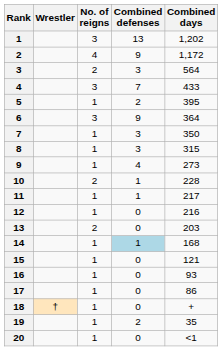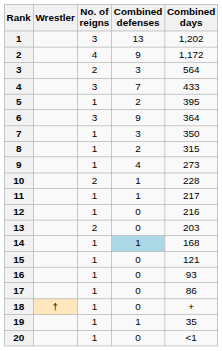8 | Combined defenses: 3 -> 2
19 | Combined defenses: 2 -> 1
